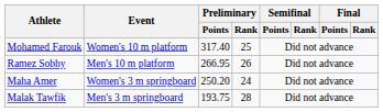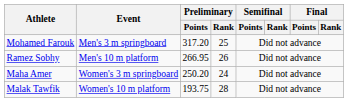Mohamed Farouk | Event: Women's 10 m platform -> Men's 3 m springboard
Mohamed Farouk | Preliminary / Points: 317.40 -> 317.20
Malak Tawfik | Event: Men's 3 m springboard -> Women's 10 m platform
